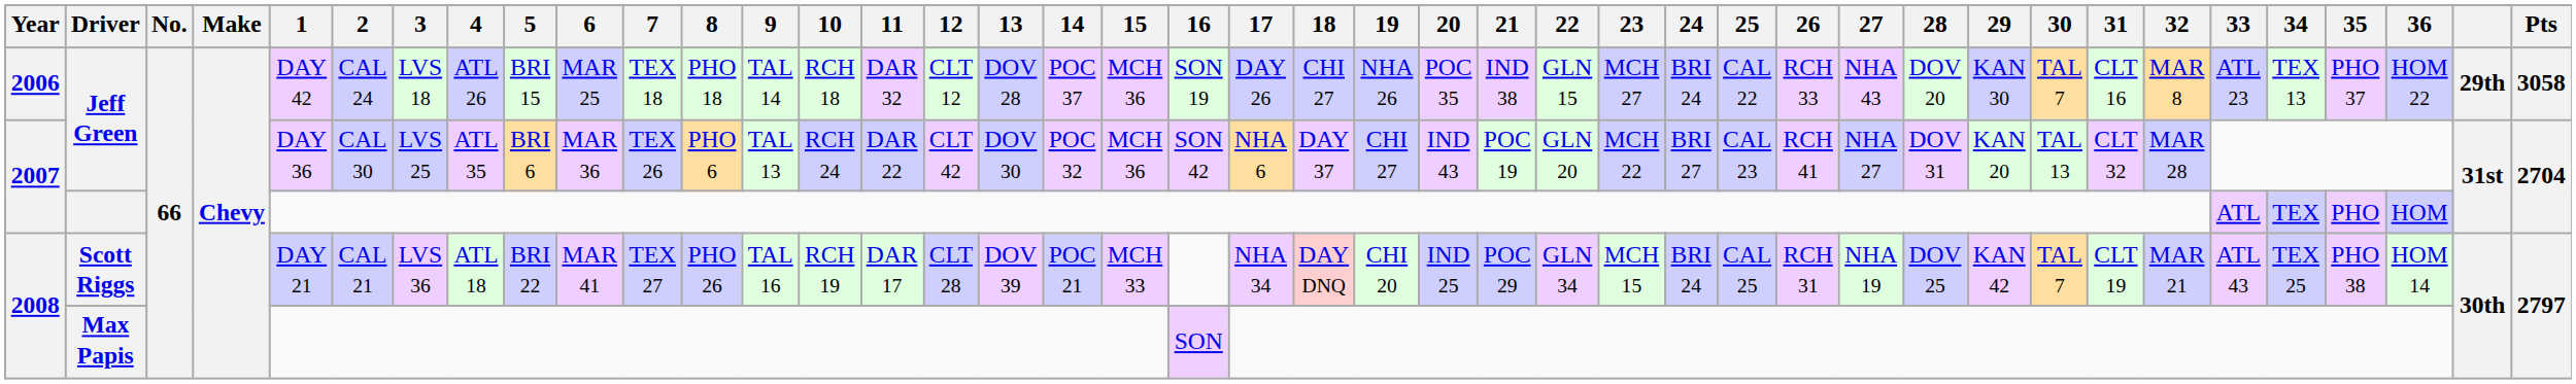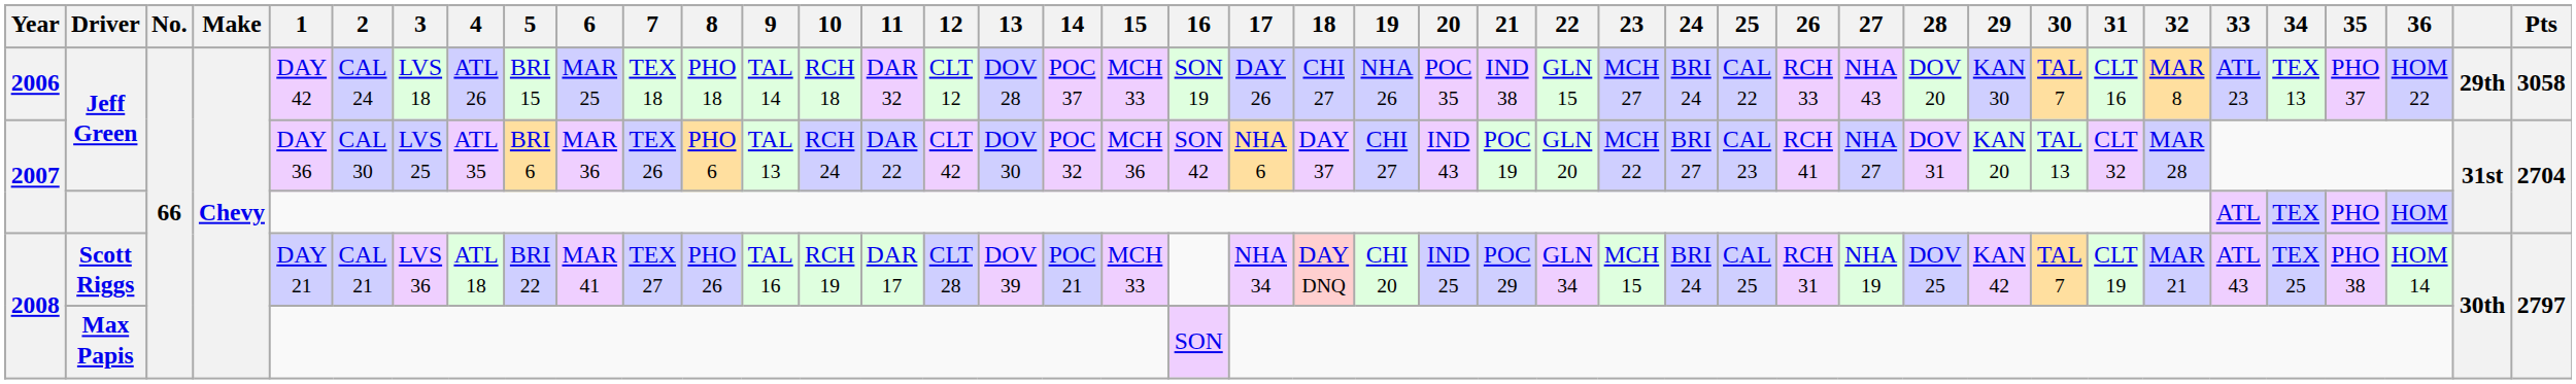2006 / Jeff Green | 15: MCH 36 -> MCH 33
